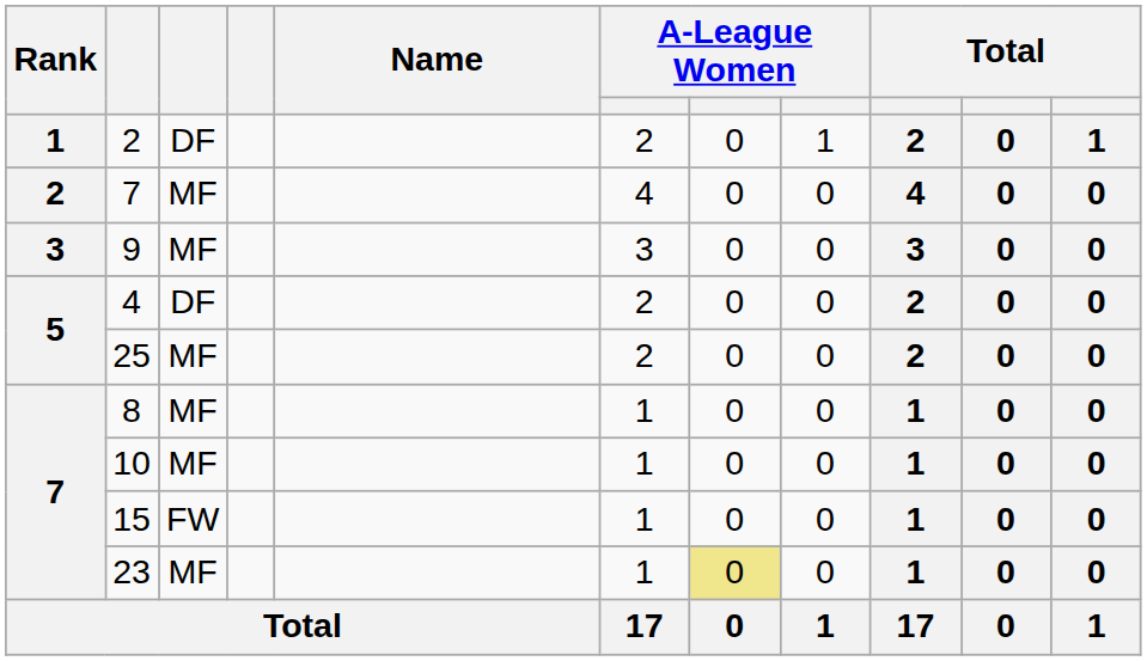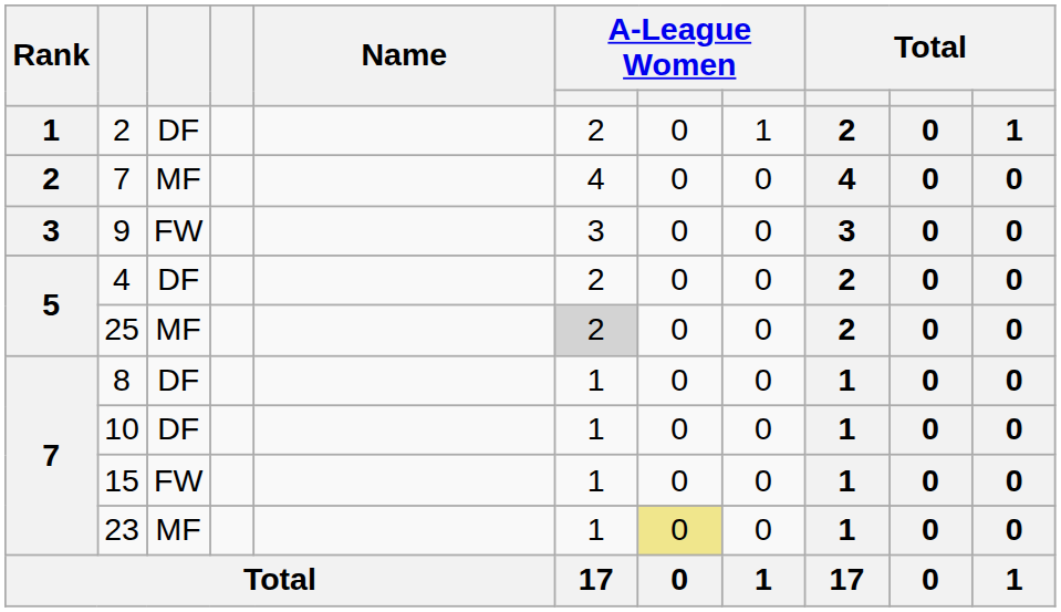9 | column 3: MF -> FW
25 | column 6: no background -> lightgrey background
8 | column 3: MF -> DF
10 | column 3: MF -> DF
